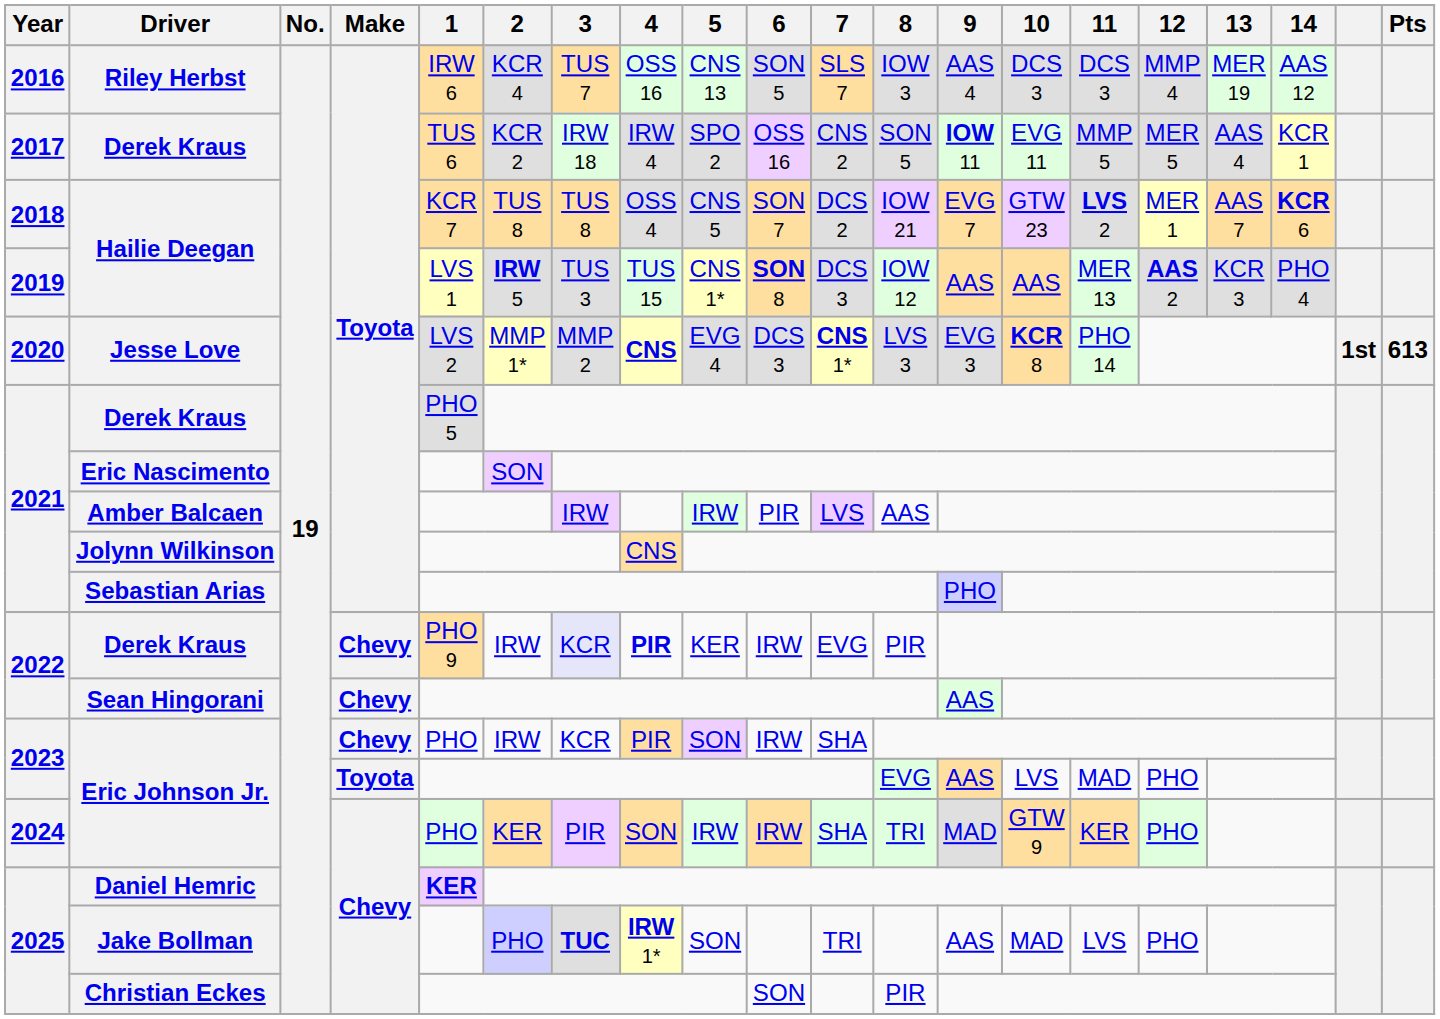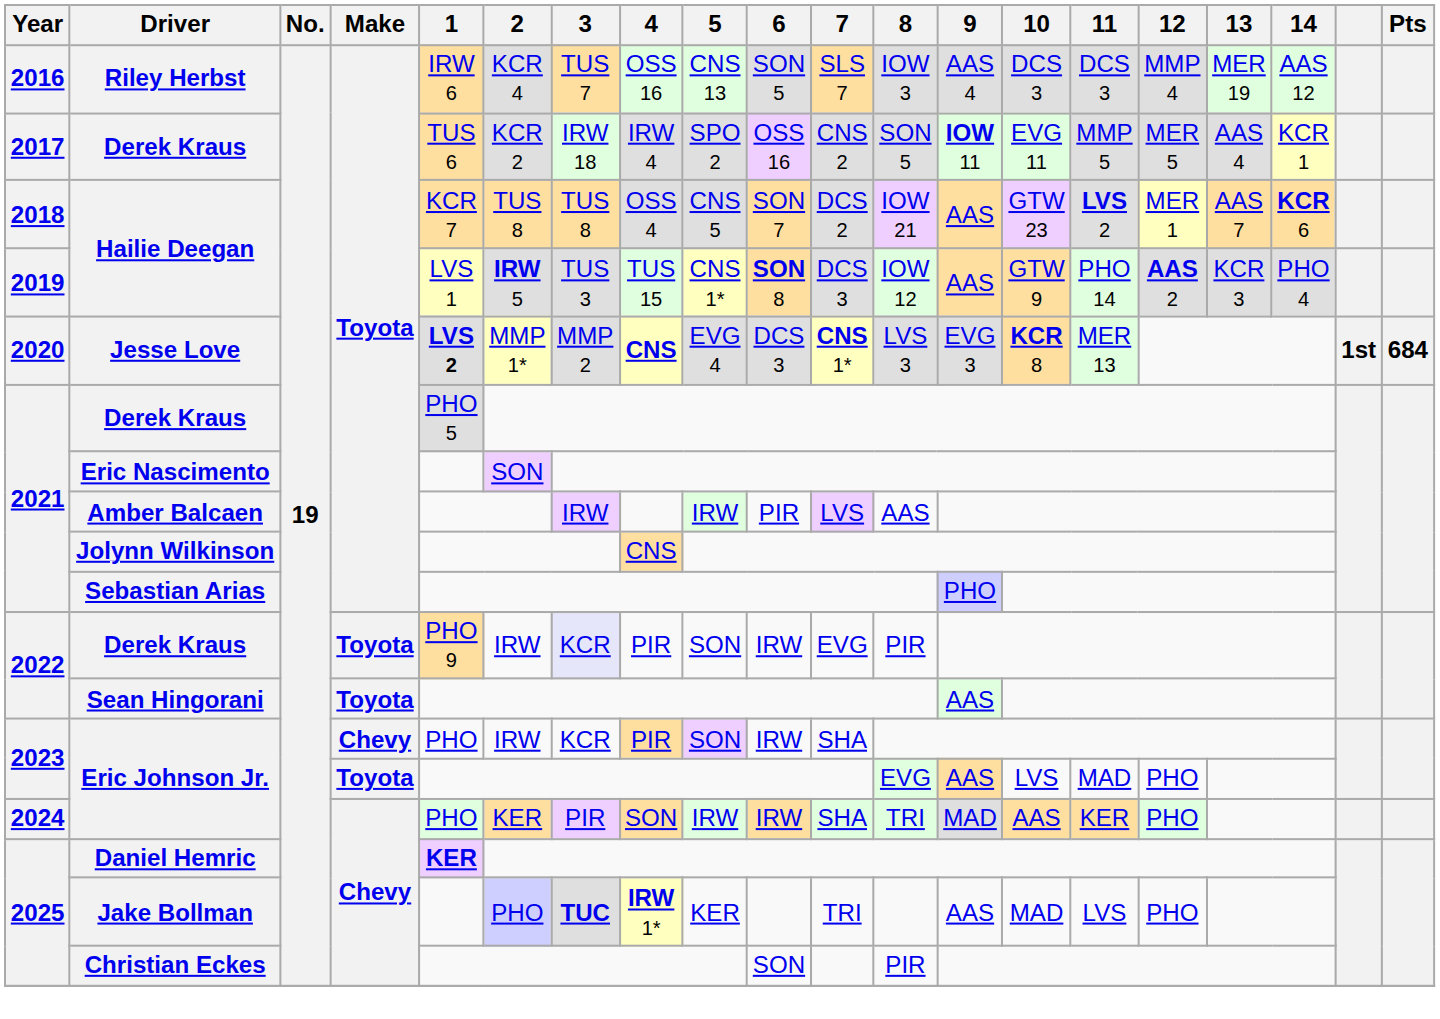2018 / Hailie Deegan | 9: EVG 7 -> AAS
2019 / Hailie Deegan | 10: AAS -> GTW 9
2019 / Hailie Deegan | 11: MER 13 -> PHO 14
Jesse Love | 1: normal -> bold
Jesse Love | 11: PHO 14 -> MER 13
Jesse Love | Pts: 613 -> 684
2022 / Derek Kraus | Make: Chevy -> Toyota
2022 / Derek Kraus | 4: bold -> normal
2022 / Derek Kraus | 5: KER -> SON
Sean Hingorani | Make: Chevy -> Toyota
2024 / Eric Johnson Jr. | 10: GTW 9 -> AAS
Jake Bollman | 5: SON -> KER
